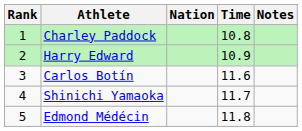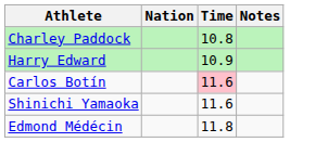- column: Rank | 1 | 2 | 3 | 4 | 5
Carlos Botín | Time: no background -> pink background
Shinichi Yamaoka | Time: 11.7 -> 11.6
